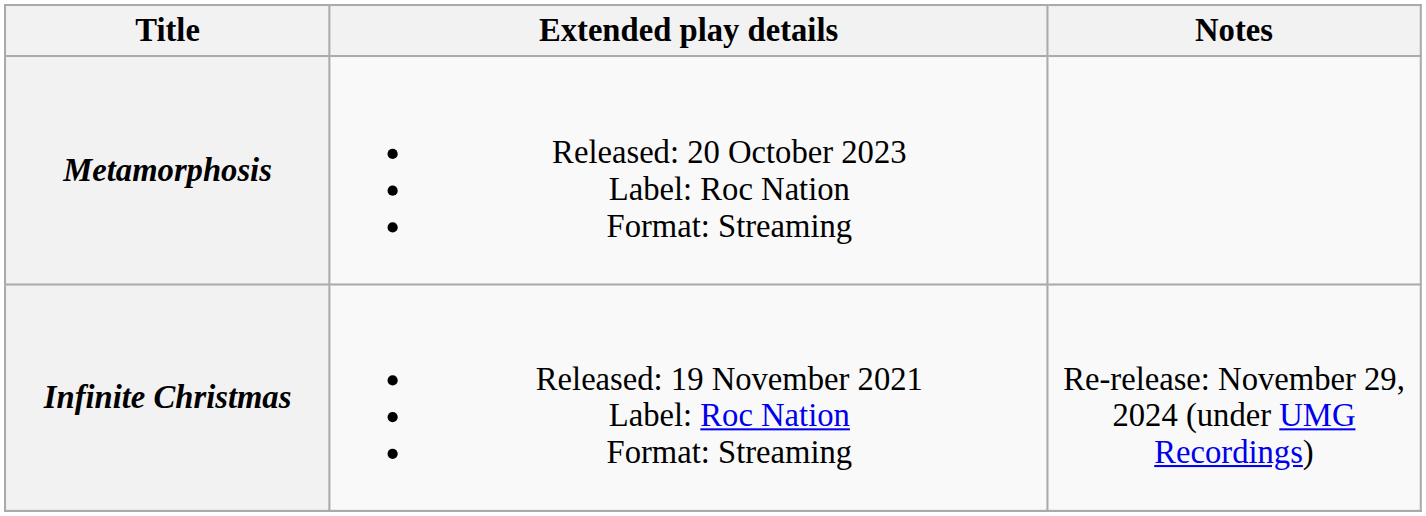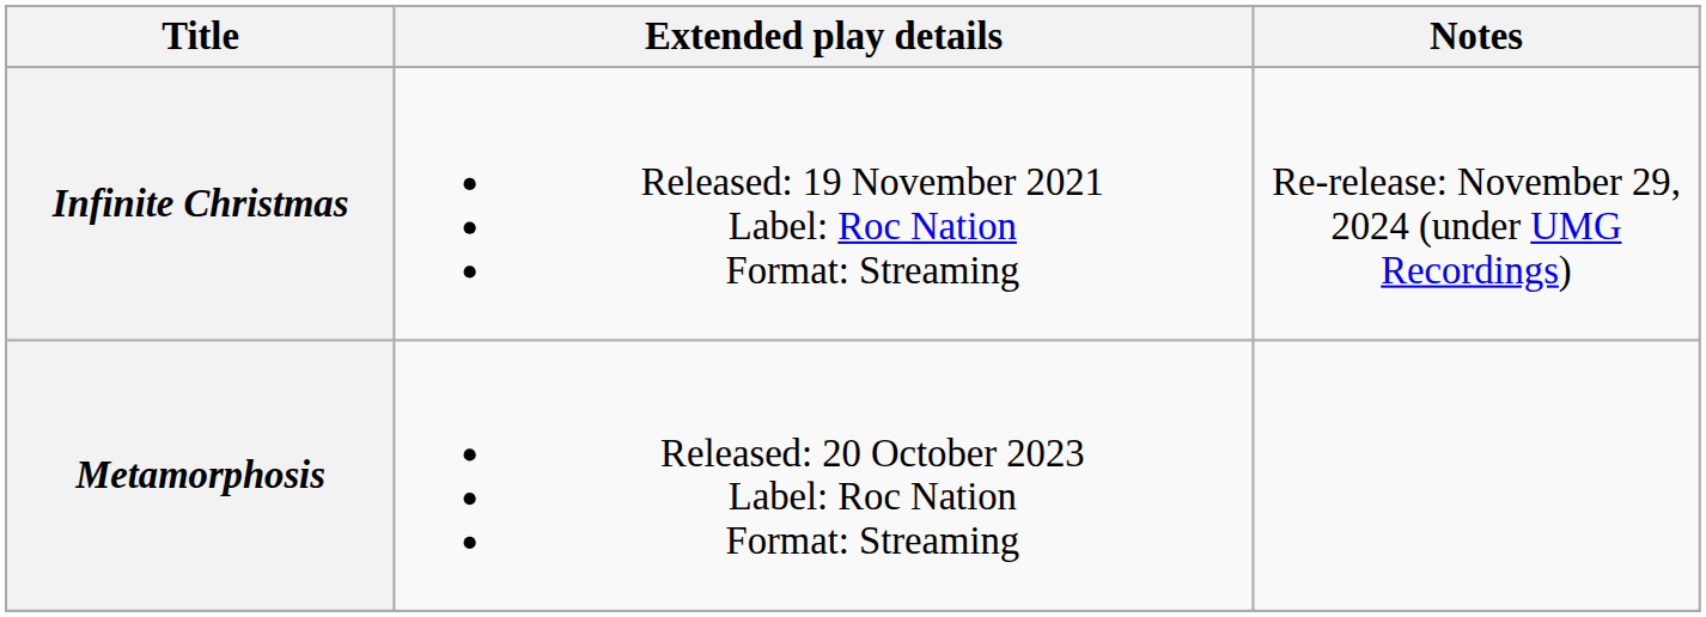rows swapped: Infinite Christmas <-> Metamorphosis
